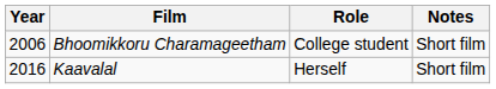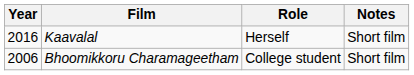rows swapped: Bhoomikkoru Charamageetham <-> Kaavalal
